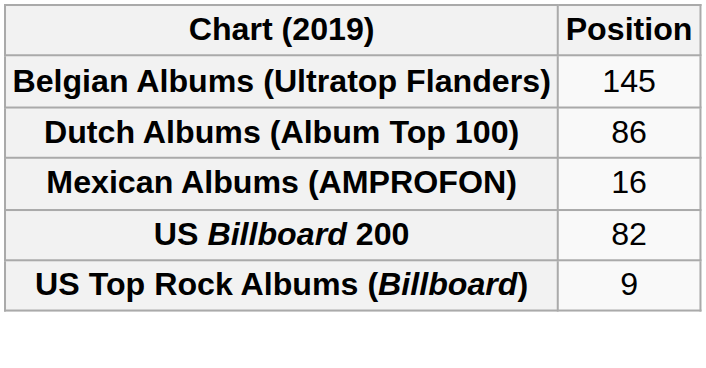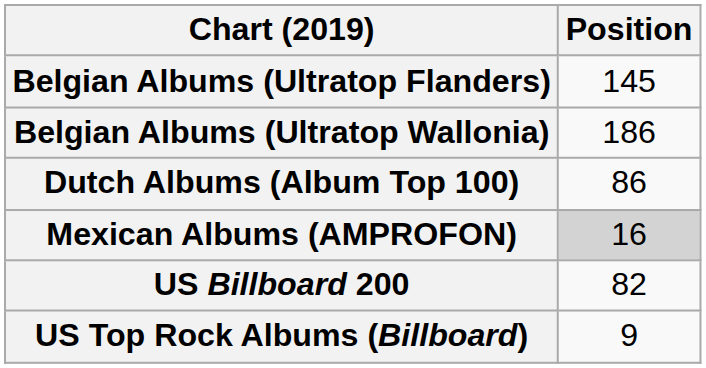+ row: Belgian Albums (Ultratop Wallonia) | 186
Mexican Albums (AMPROFON) | Position: no background -> lightgrey background
